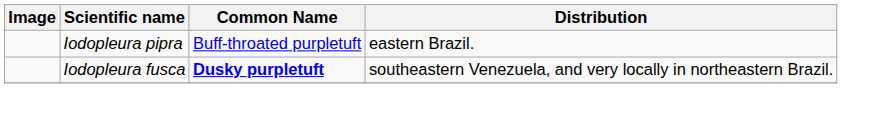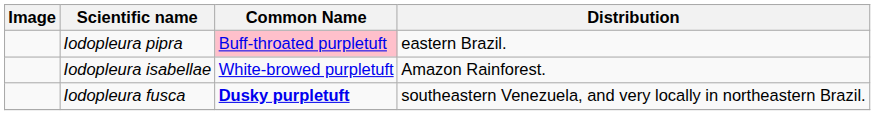Iodopleura pipra | Common Name: no background -> pink background
+ row: Iodopleura isabellae | White-browed purpletuft | Amazon Rainforest.
